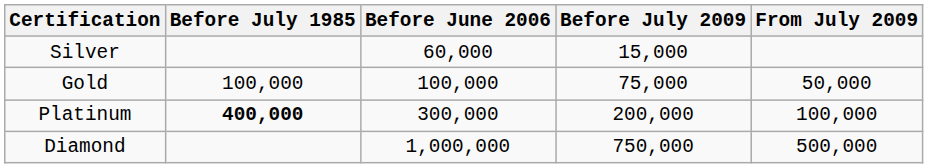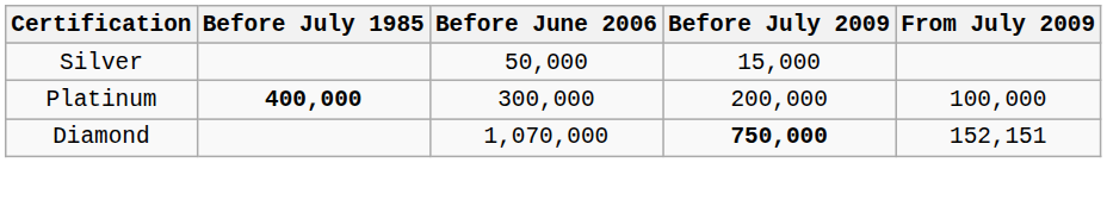Silver | Before June 2006: 60,000 -> 50,000
- row: Gold | 100,000 | 100,000 | 75,000 | 50,000
Diamond | Before June 2006: 1,000,000 -> 1,070,000
Diamond | Before July 2009: normal -> bold
Diamond | From July 2009: 500,000 -> 152,151
